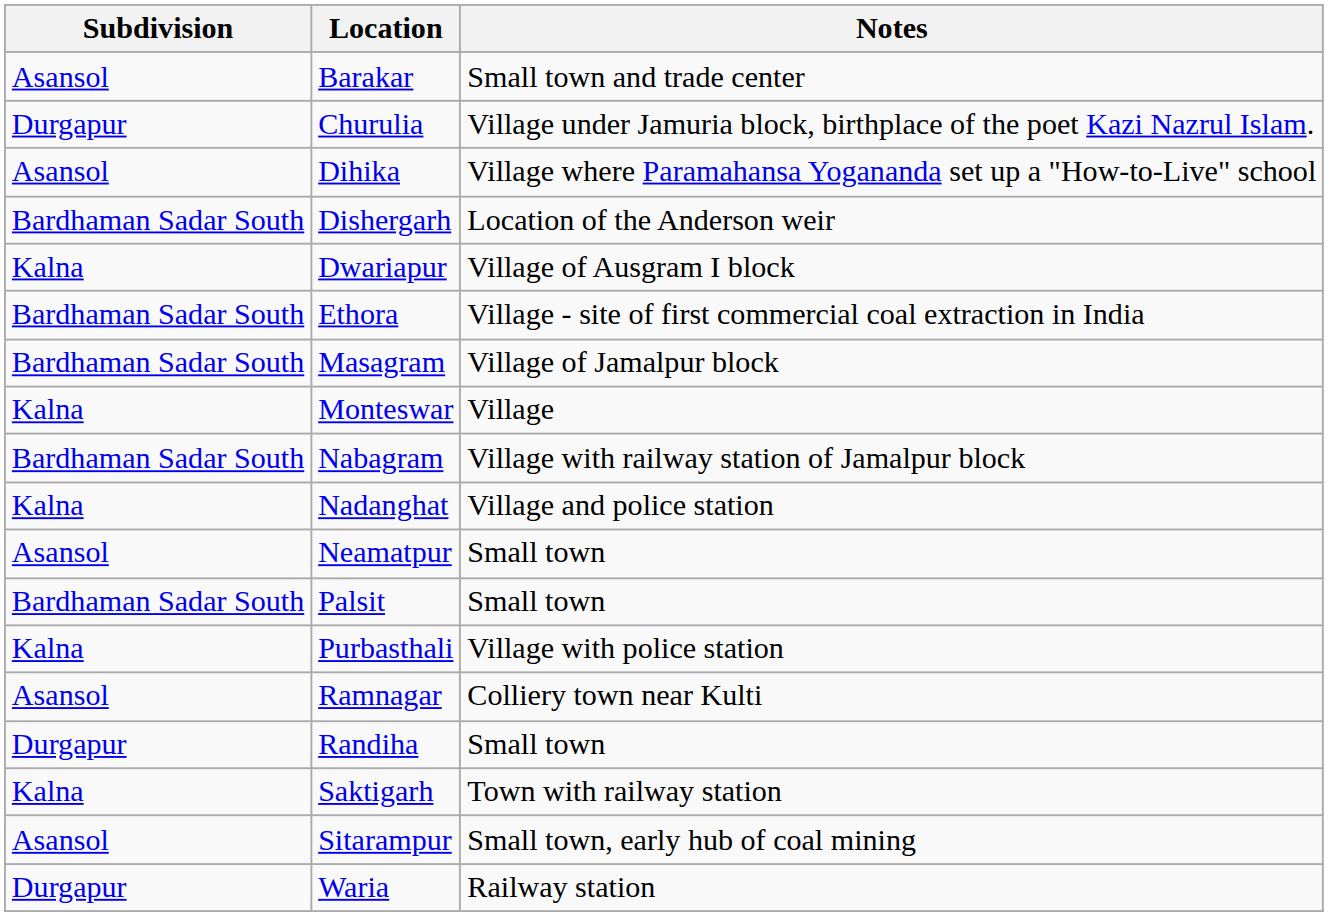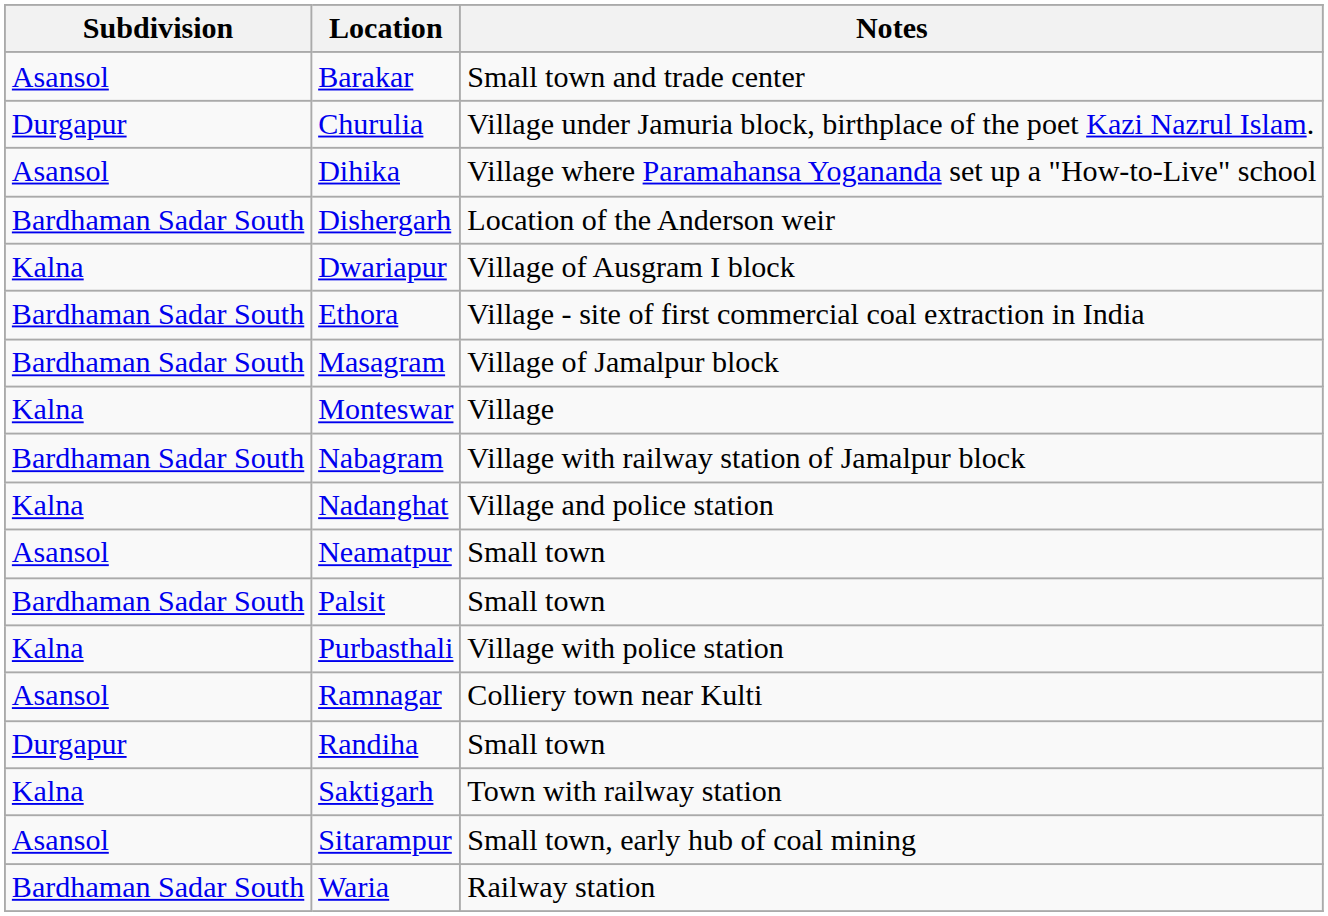Waria | Subdivision: Durgapur -> Bardhaman Sadar South
